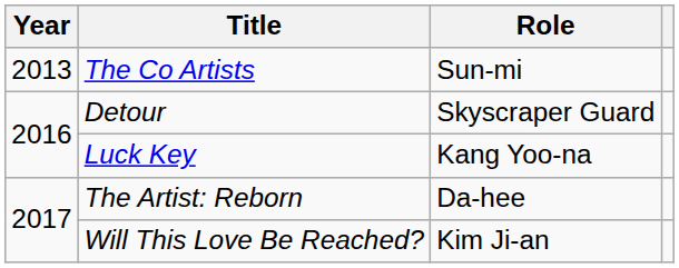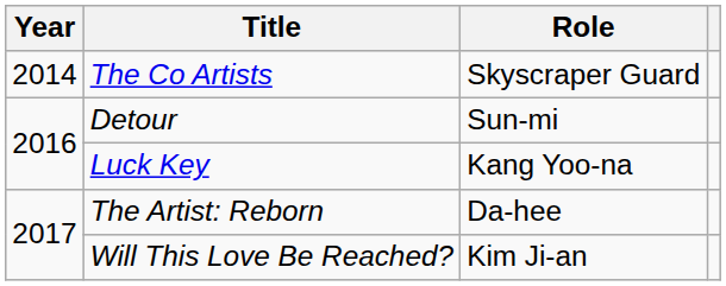The Co Artists | Year: 2013 -> 2014
The Co Artists | Role: Sun-mi -> Skyscraper Guard
Detour | Role: Skyscraper Guard -> Sun-mi
